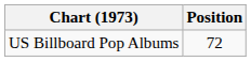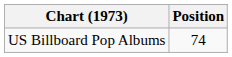US Billboard Pop Albums | Position: 72 -> 74
